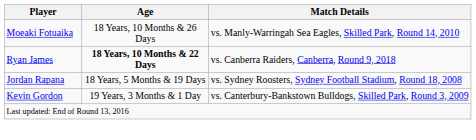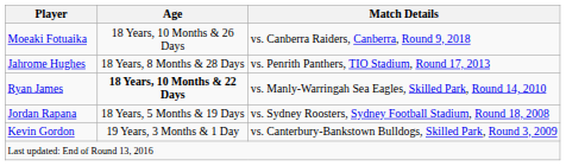Moeaki Fotuaika | Match Details: vs. Manly-Warringah Sea Eagles, Skilled Park, Round 14, 2010 -> vs. Canberra Raiders, Canberra, Round 9, 2018
+ row: Jahrome Hughes | 18 Years, 8 Months & 28 Days | vs. Penrith Panthers, TIO Stadium, Round 17, 2013
Ryan James | Match Details: vs. Canberra Raiders, Canberra, Round 9, 2018 -> vs. Manly-Warringah Sea Eagles, Skilled Park, Round 14, 2010
